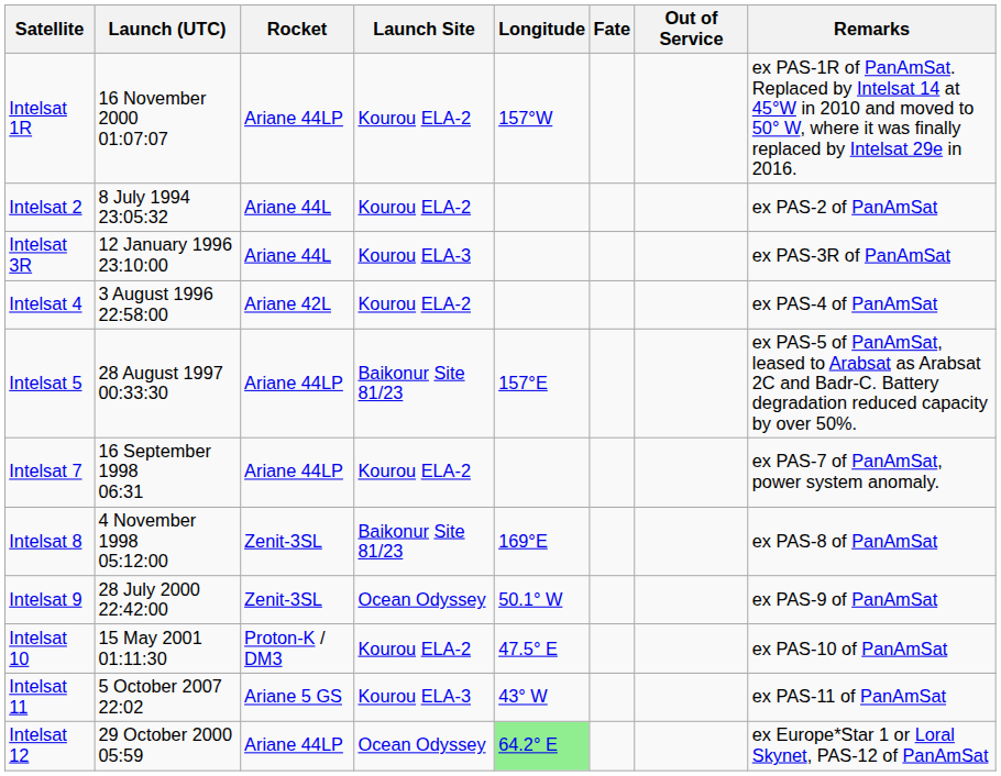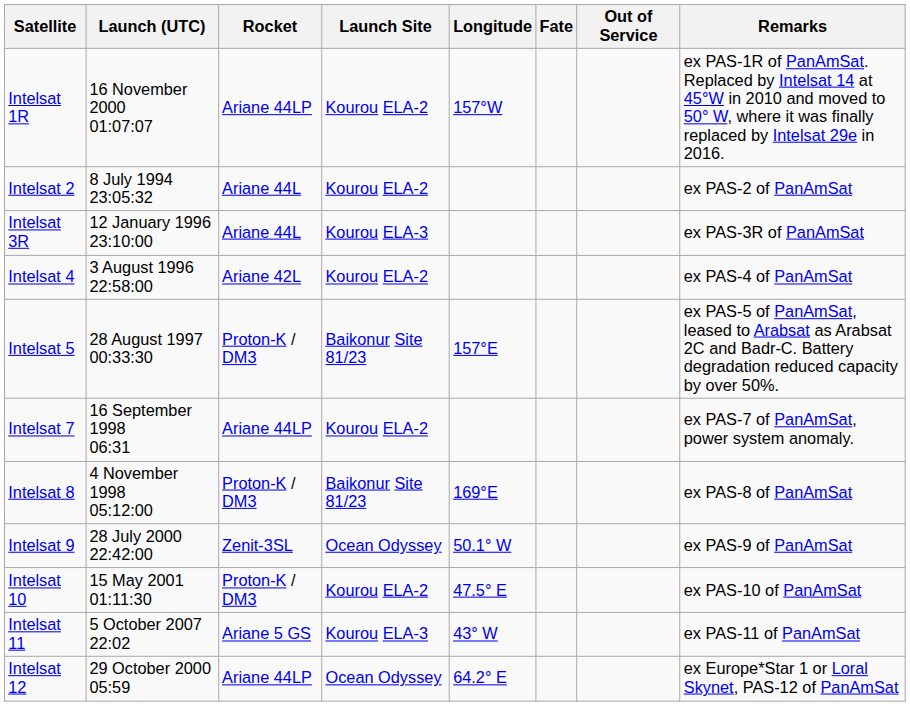Intelsat 5 | Rocket: Ariane 44LP -> Proton-K / DM3
Intelsat 8 | Rocket: Zenit-3SL -> Proton-K / DM3
Intelsat 12 | Longitude: lightgreen background -> no background
